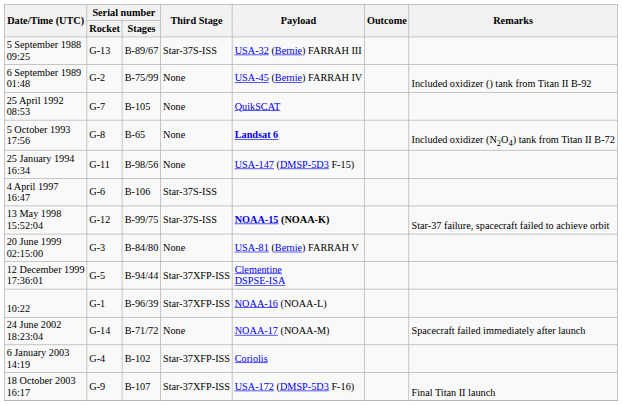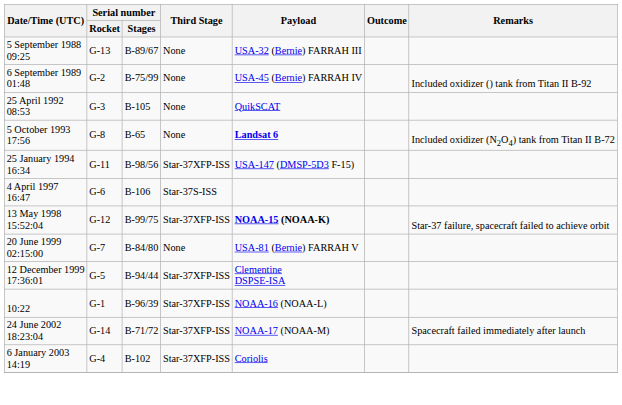5 September 1988 09:25 | Third Stage: Star-37S-ISS -> None
25 April 1992 08:53 | Serial number / Rocket: G-7 -> G-3
25 January 1994 16:34 | Third Stage: None -> Star-37XFP-ISS
13 May 1998 15:52:04 | Third Stage: Star-37S-ISS -> Star-37XFP-ISS
20 June 1999 02:15:00 | Serial number / Rocket: G-3 -> G-7
24 June 2002 18:23:04 | Third Stage: None -> Star-37XFP-ISS
- row: 18 October 2003 16:17 | G-9 | B-107 | Star-37XFP-ISS | USA-172 (DMSP-5D3 F-16) | Final Titan II launch
